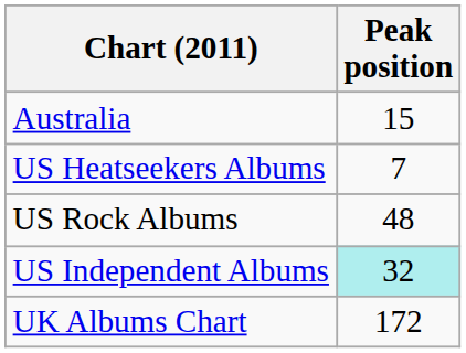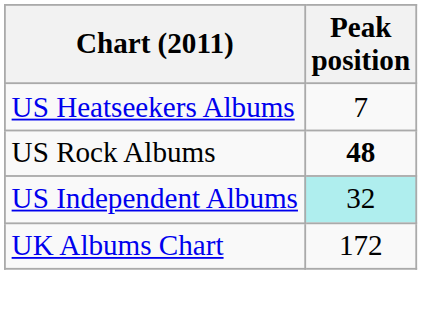- row: Australia | 15
US Rock Albums | Peak position: normal -> bold
